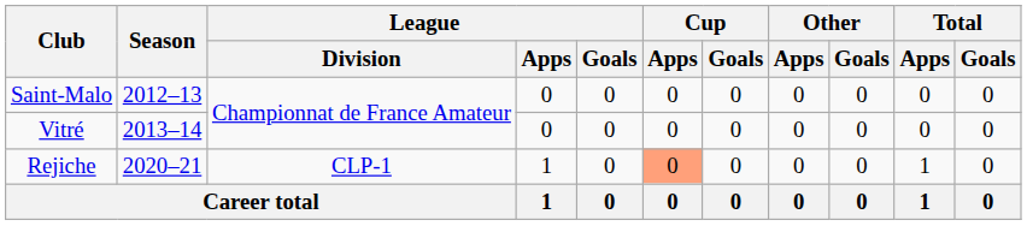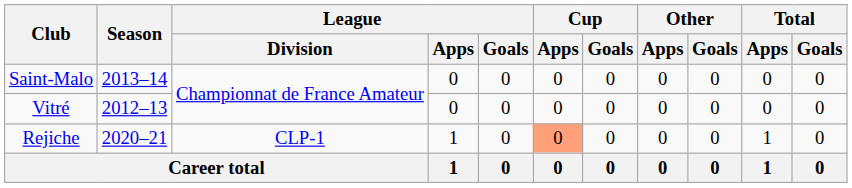Saint-Malo | Season: 2012–13 -> 2013–14
Vitré | Season: 2013–14 -> 2012–13
